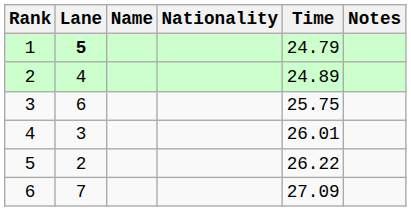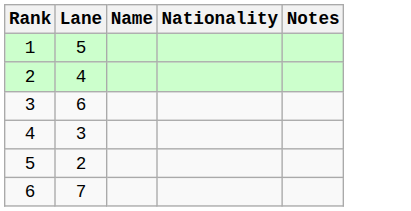- column: Time | 24.79 | 24.89 | 25.75 | 26.01 | 26.22 | 27.09
1 | Lane: bold -> normal
